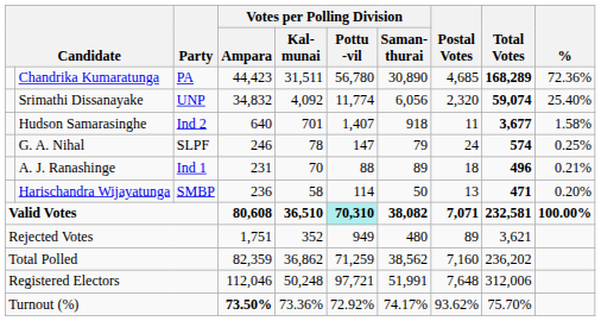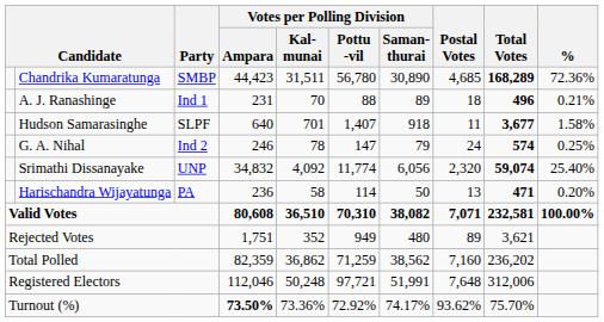Chandrika Kumaratunga | Party: PA -> SMBP
rows swapped: Srimathi Dissanayake <-> A. J. Ranashinge
Hudson Samarasinghe | Party: Ind 2 -> SLPF
G. A. Nihal | Party: SLPF -> Ind 2
Harischandra Wijayatunga | Party: SMBP -> PA
Valid Votes | Votes per Polling Division / Pottu -vil: paleturquoise background -> no background
